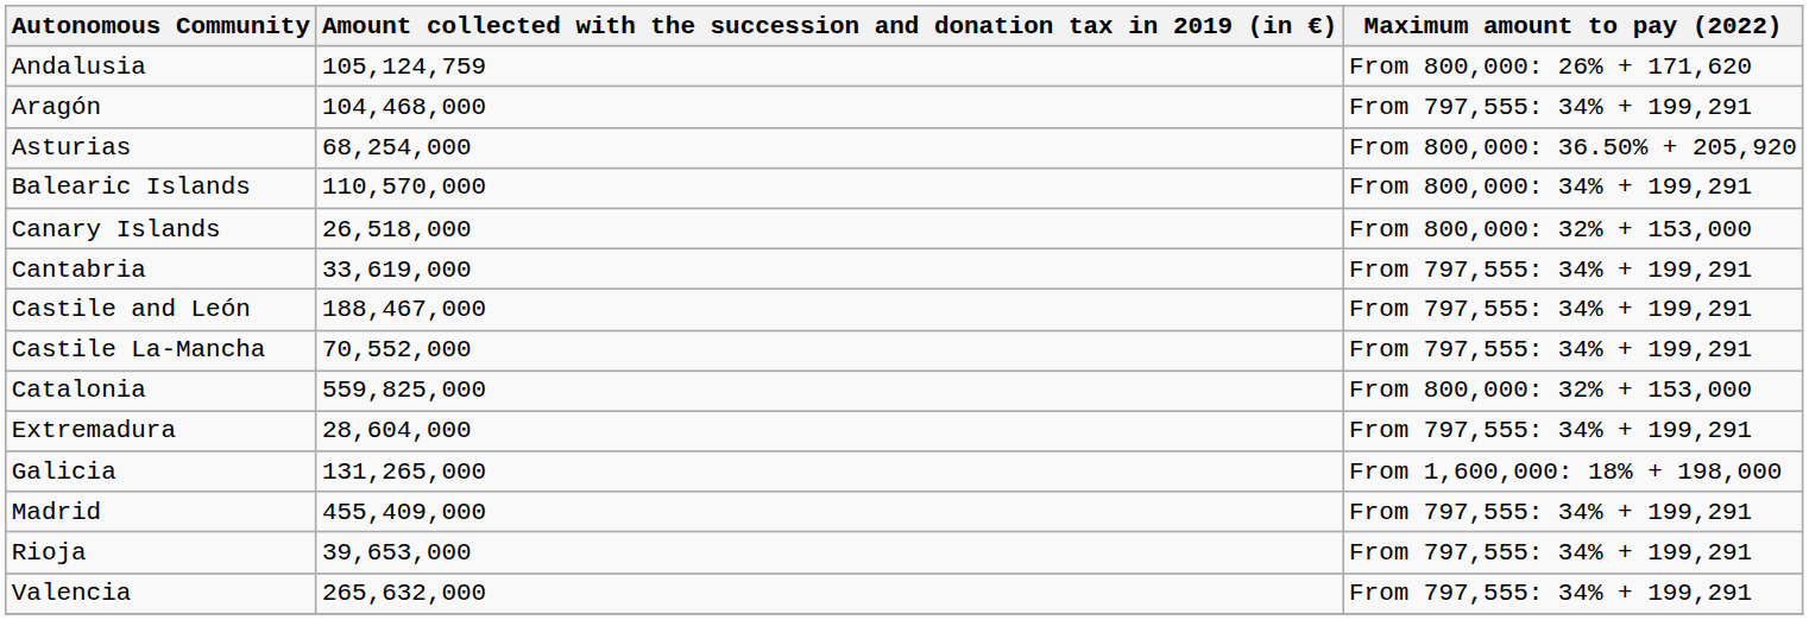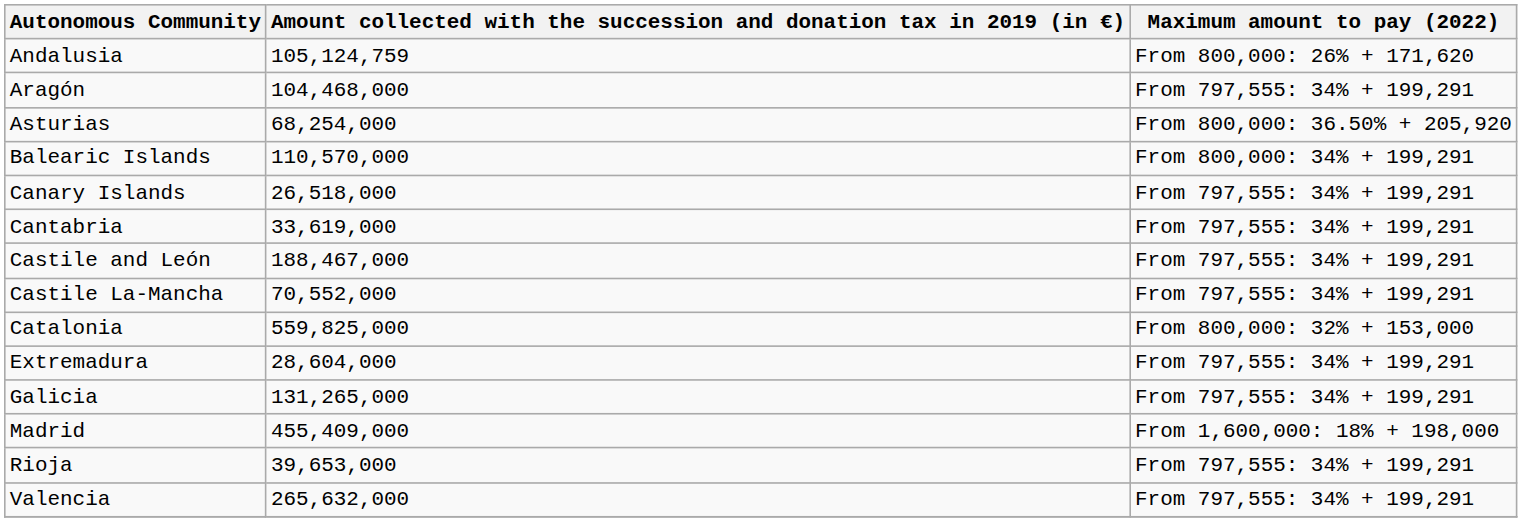Canary Islands | Maximum amount to pay (2022): From 800,000: 32% + 153,000 -> From 797,555: 34% + 199,291
Galicia | Maximum amount to pay (2022): From 1,600,000: 18% + 198,000 -> From 797,555: 34% + 199,291
Madrid | Maximum amount to pay (2022): From 797,555: 34% + 199,291 -> From 1,600,000: 18% + 198,000
